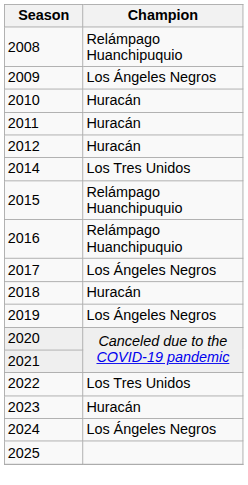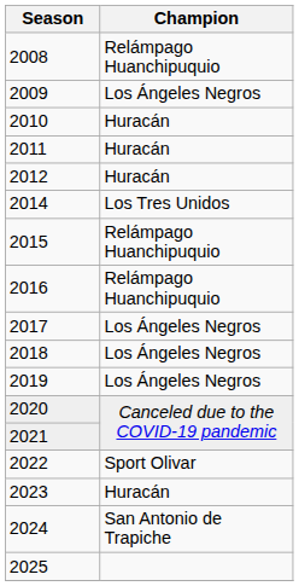2018 | Champion: Huracán -> Los Ángeles Negros
2022 | Champion: Los Tres Unidos -> Sport Olivar
2024 | Champion: Los Ángeles Negros -> San Antonio de Trapiche
